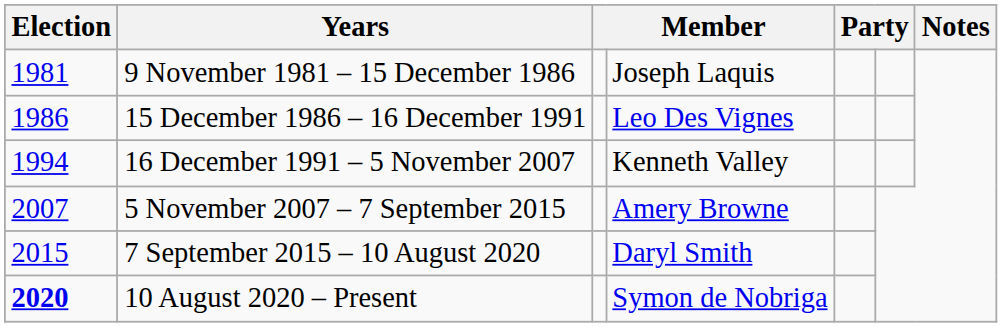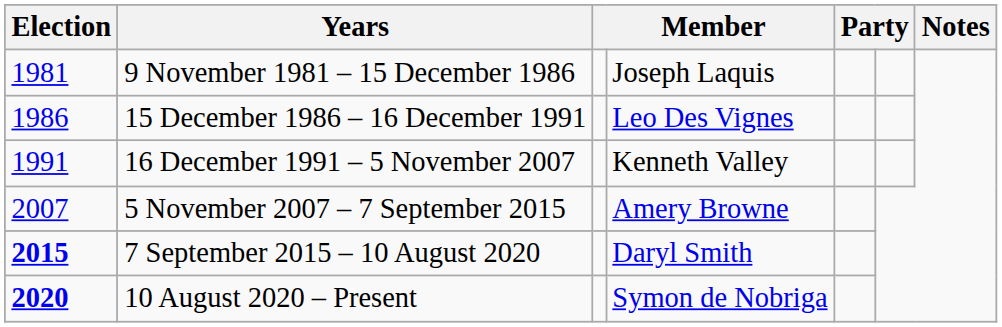16 December 1991 – 5 November 2007 | Election: 1994 -> 1991
7 September 2015 – 10 August 2020 | Election: normal -> bold
